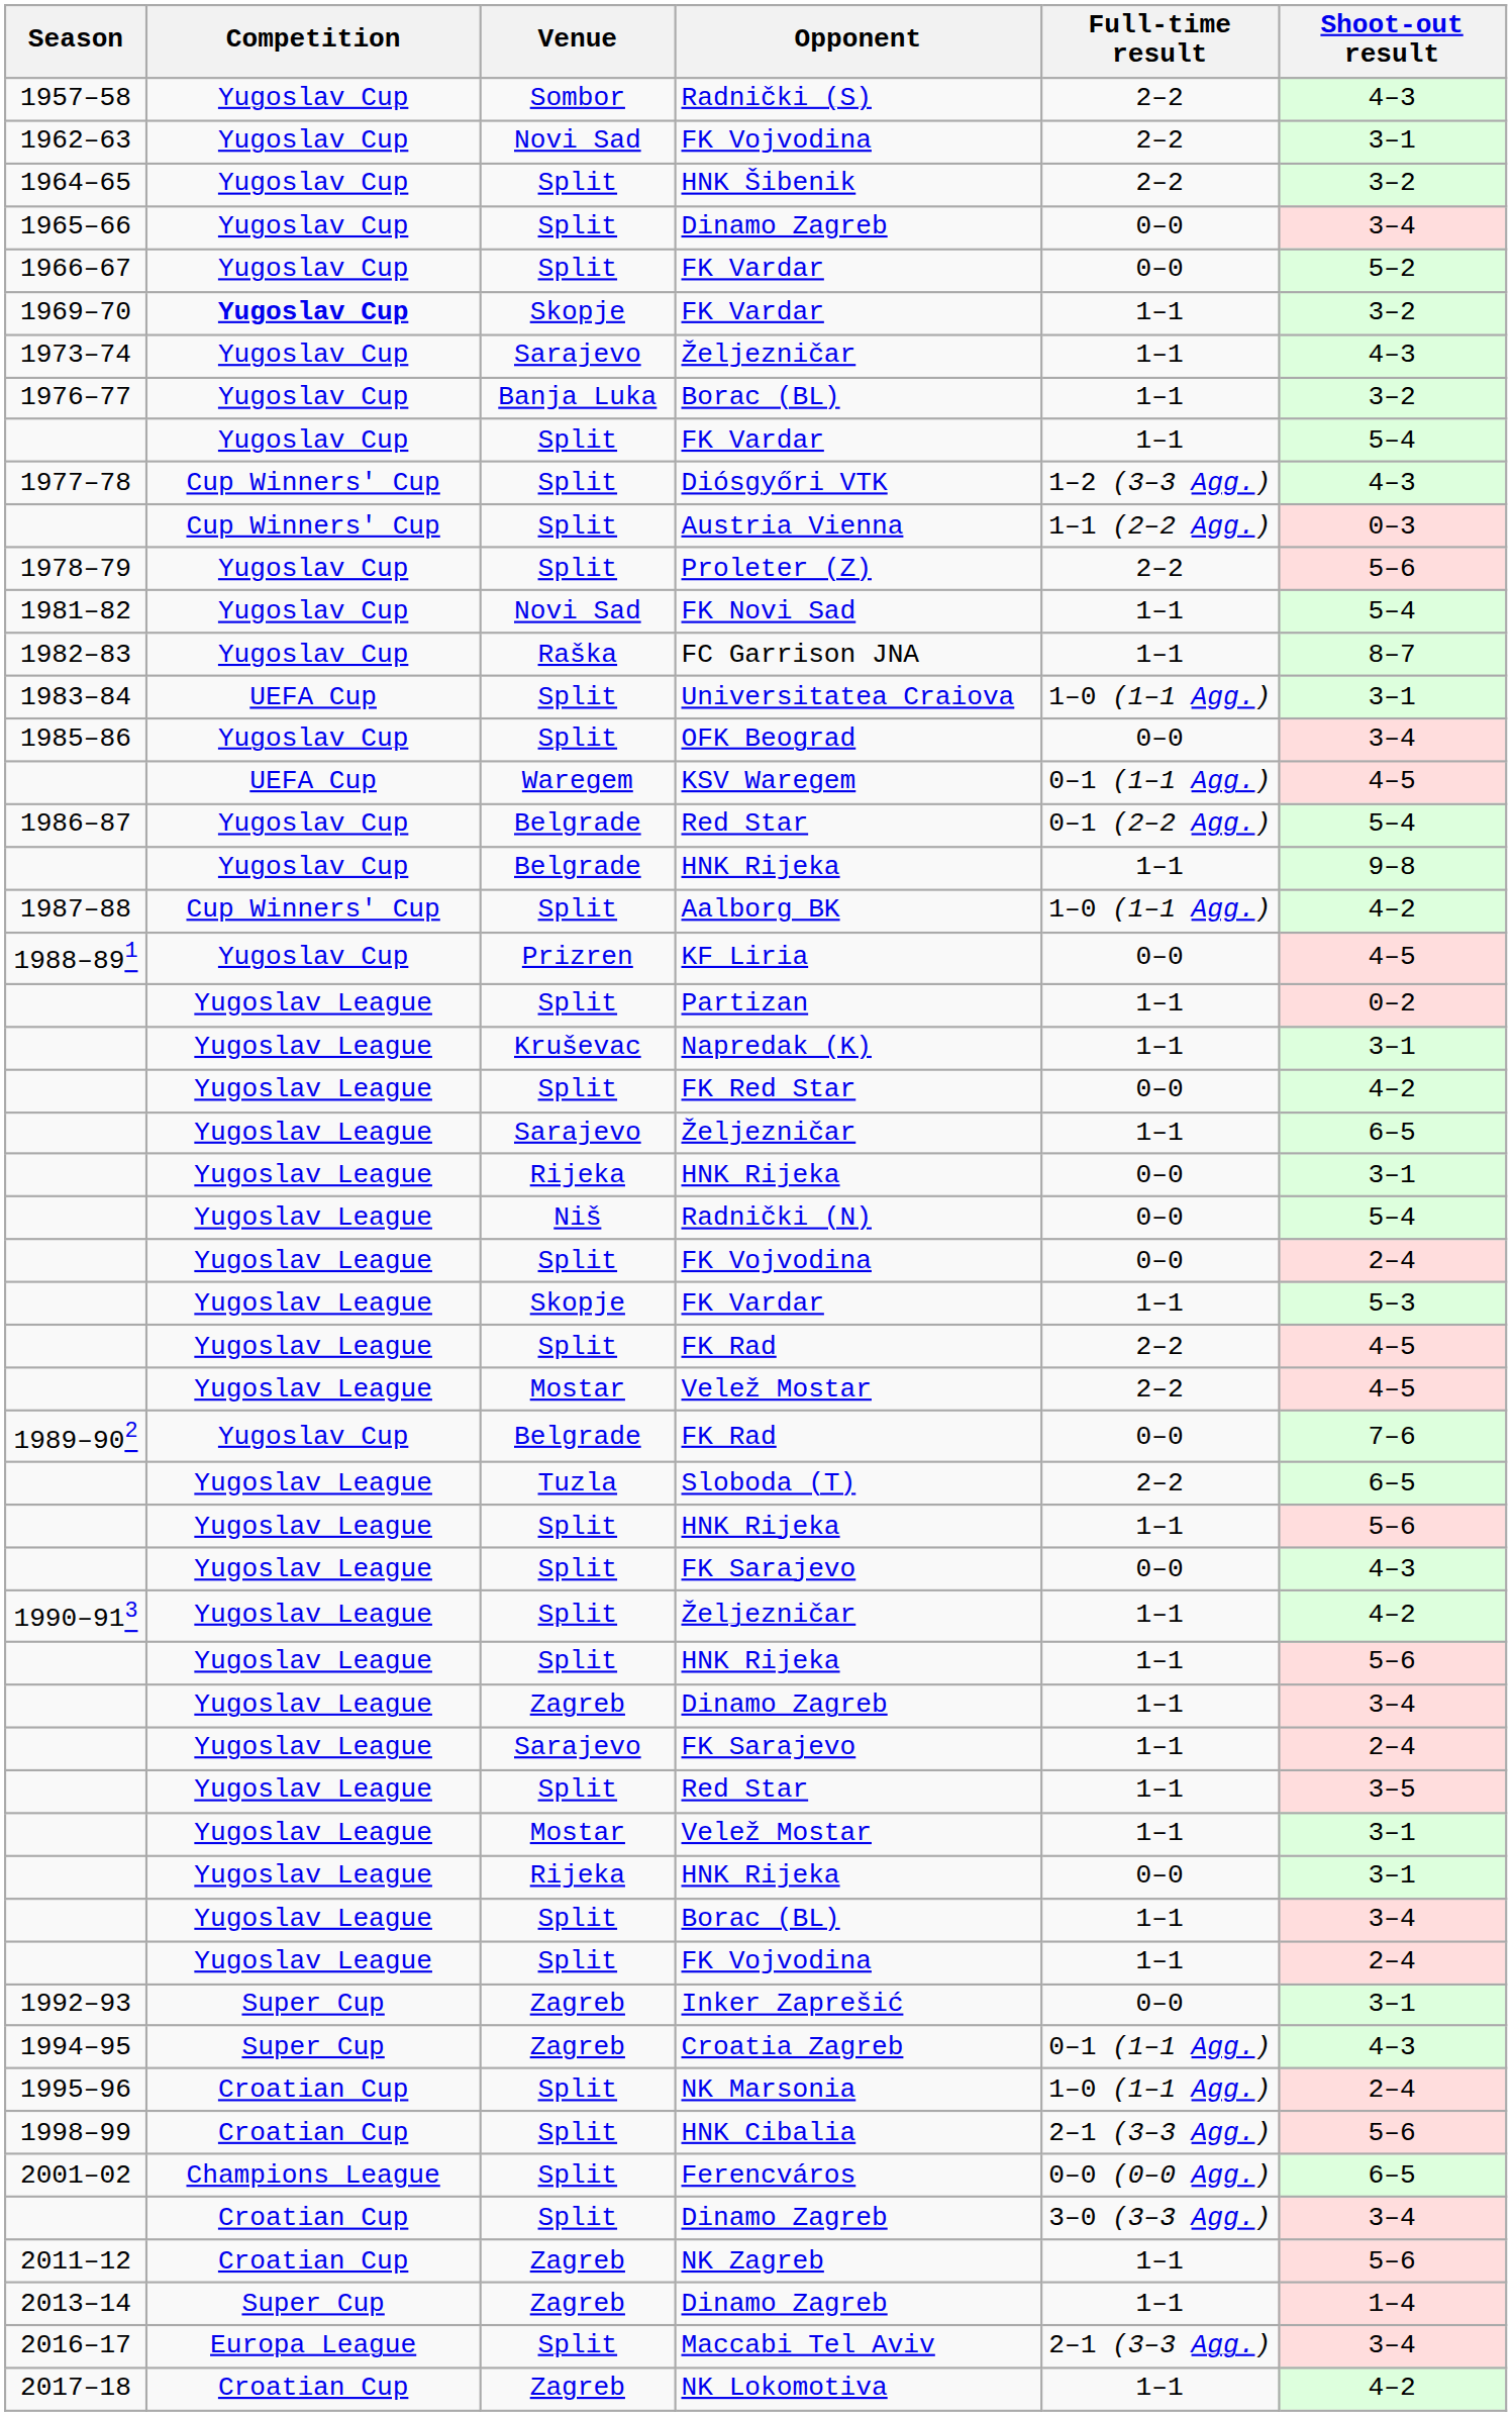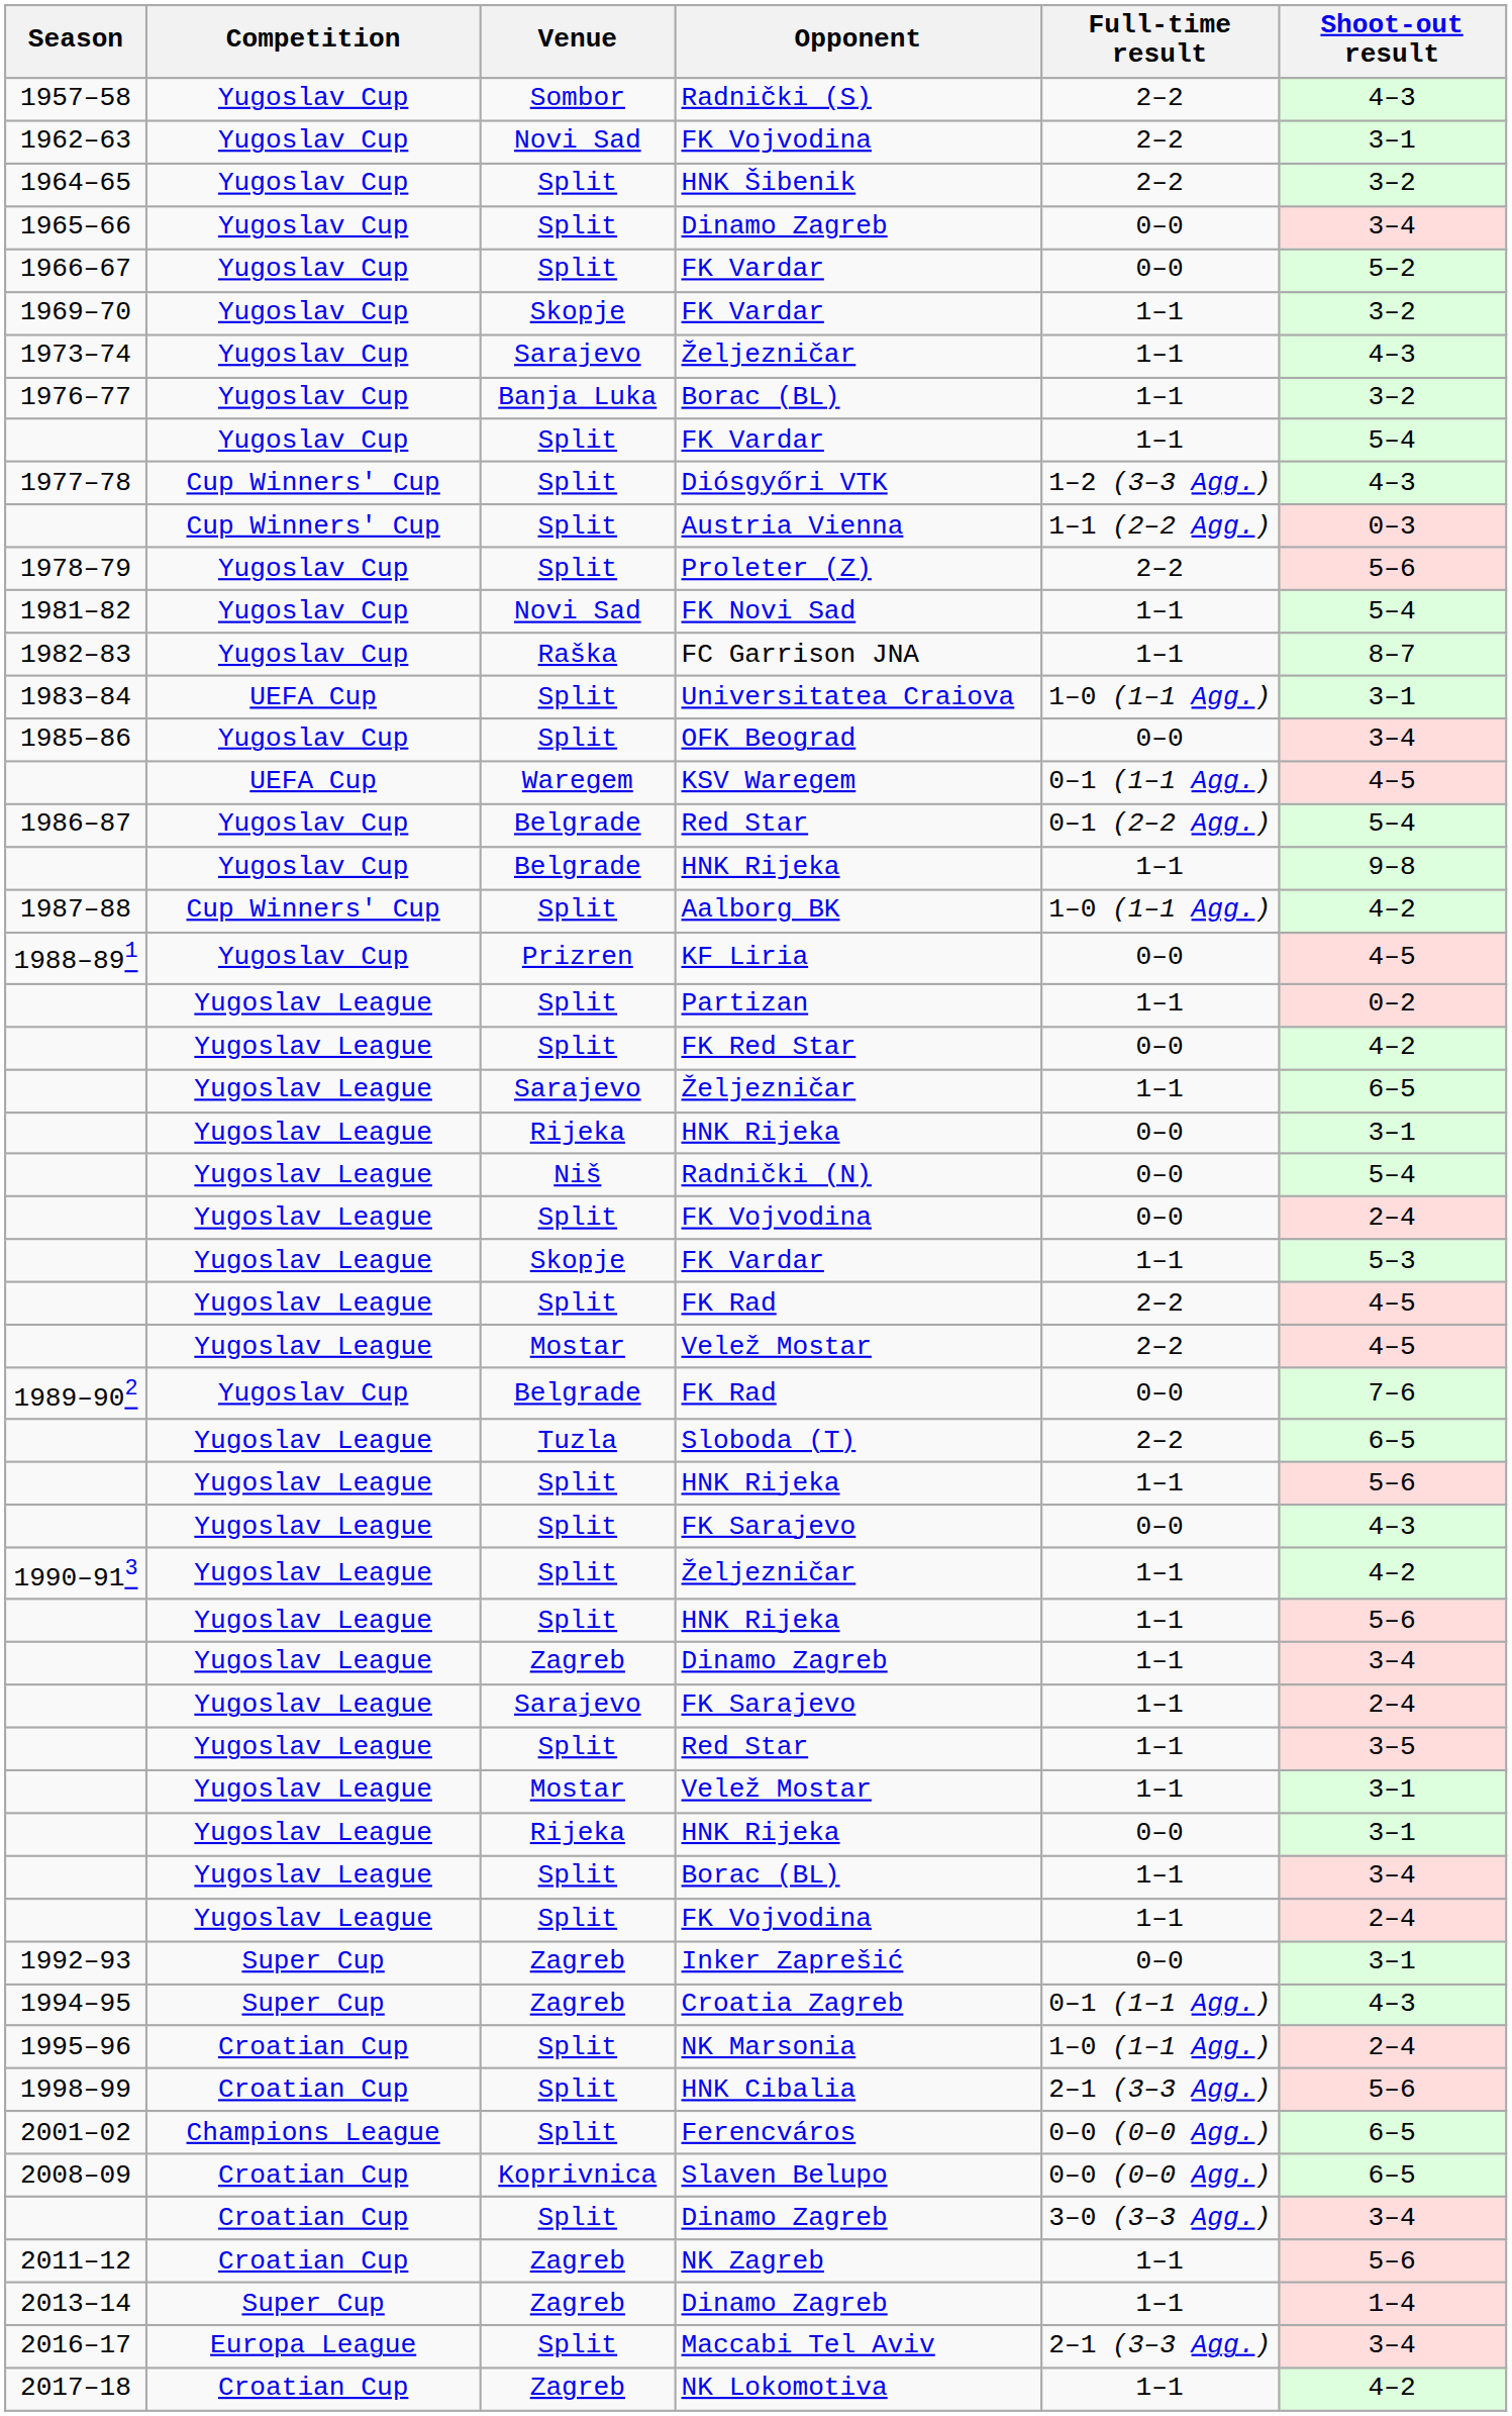1969–70 / FK Vardar | Competition: bold -> normal
- row: Yugoslav League | Kruševac | Napredak (K) | 1–1 | 3–1
+ row: 2008–09 | Croatian Cup | Koprivnica | Slaven Belupo | 0–0 (0–0 Agg.) | 6–5
